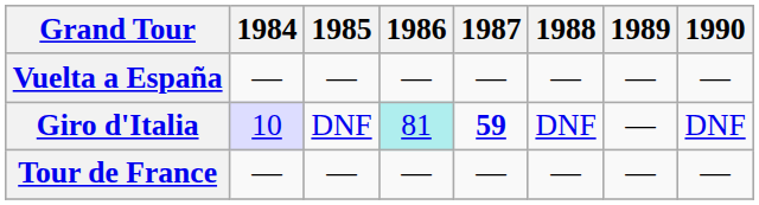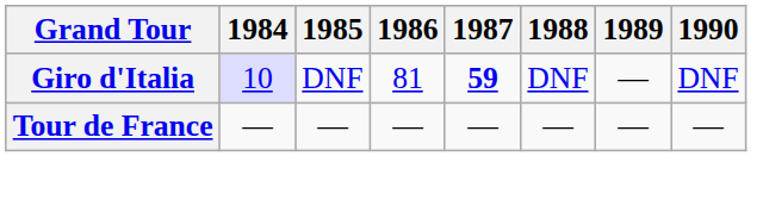- row: Vuelta a España | — | — | — | — | — | — | —
Giro d'Italia | 1986: paleturquoise background -> no background
